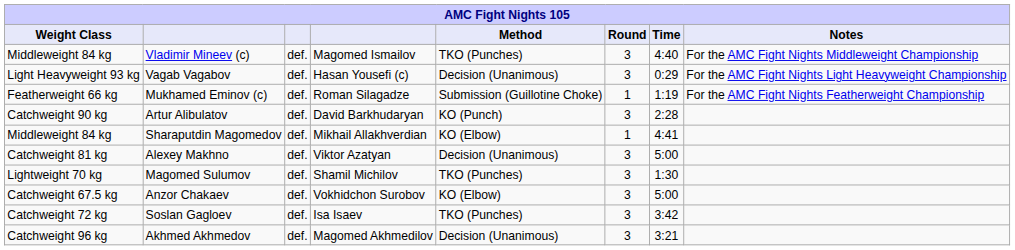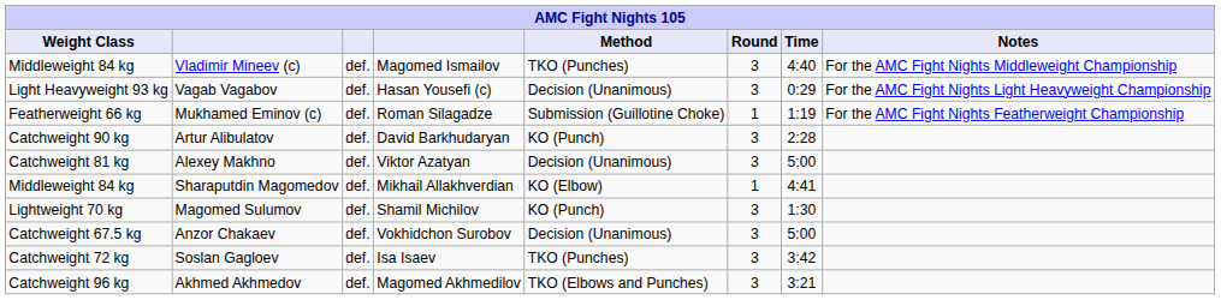rows swapped: Alexey Makhno <-> Sharaputdin Magomedov
Magomed Sulumov | Method: TKO (Punches) -> KO (Punch)
Anzor Chakaev | Method: KO (Elbow) -> Decision (Unanimous)
Akhmed Akhmedov | Method: Decision (Unanimous) -> TKO (Elbows and Punches)
